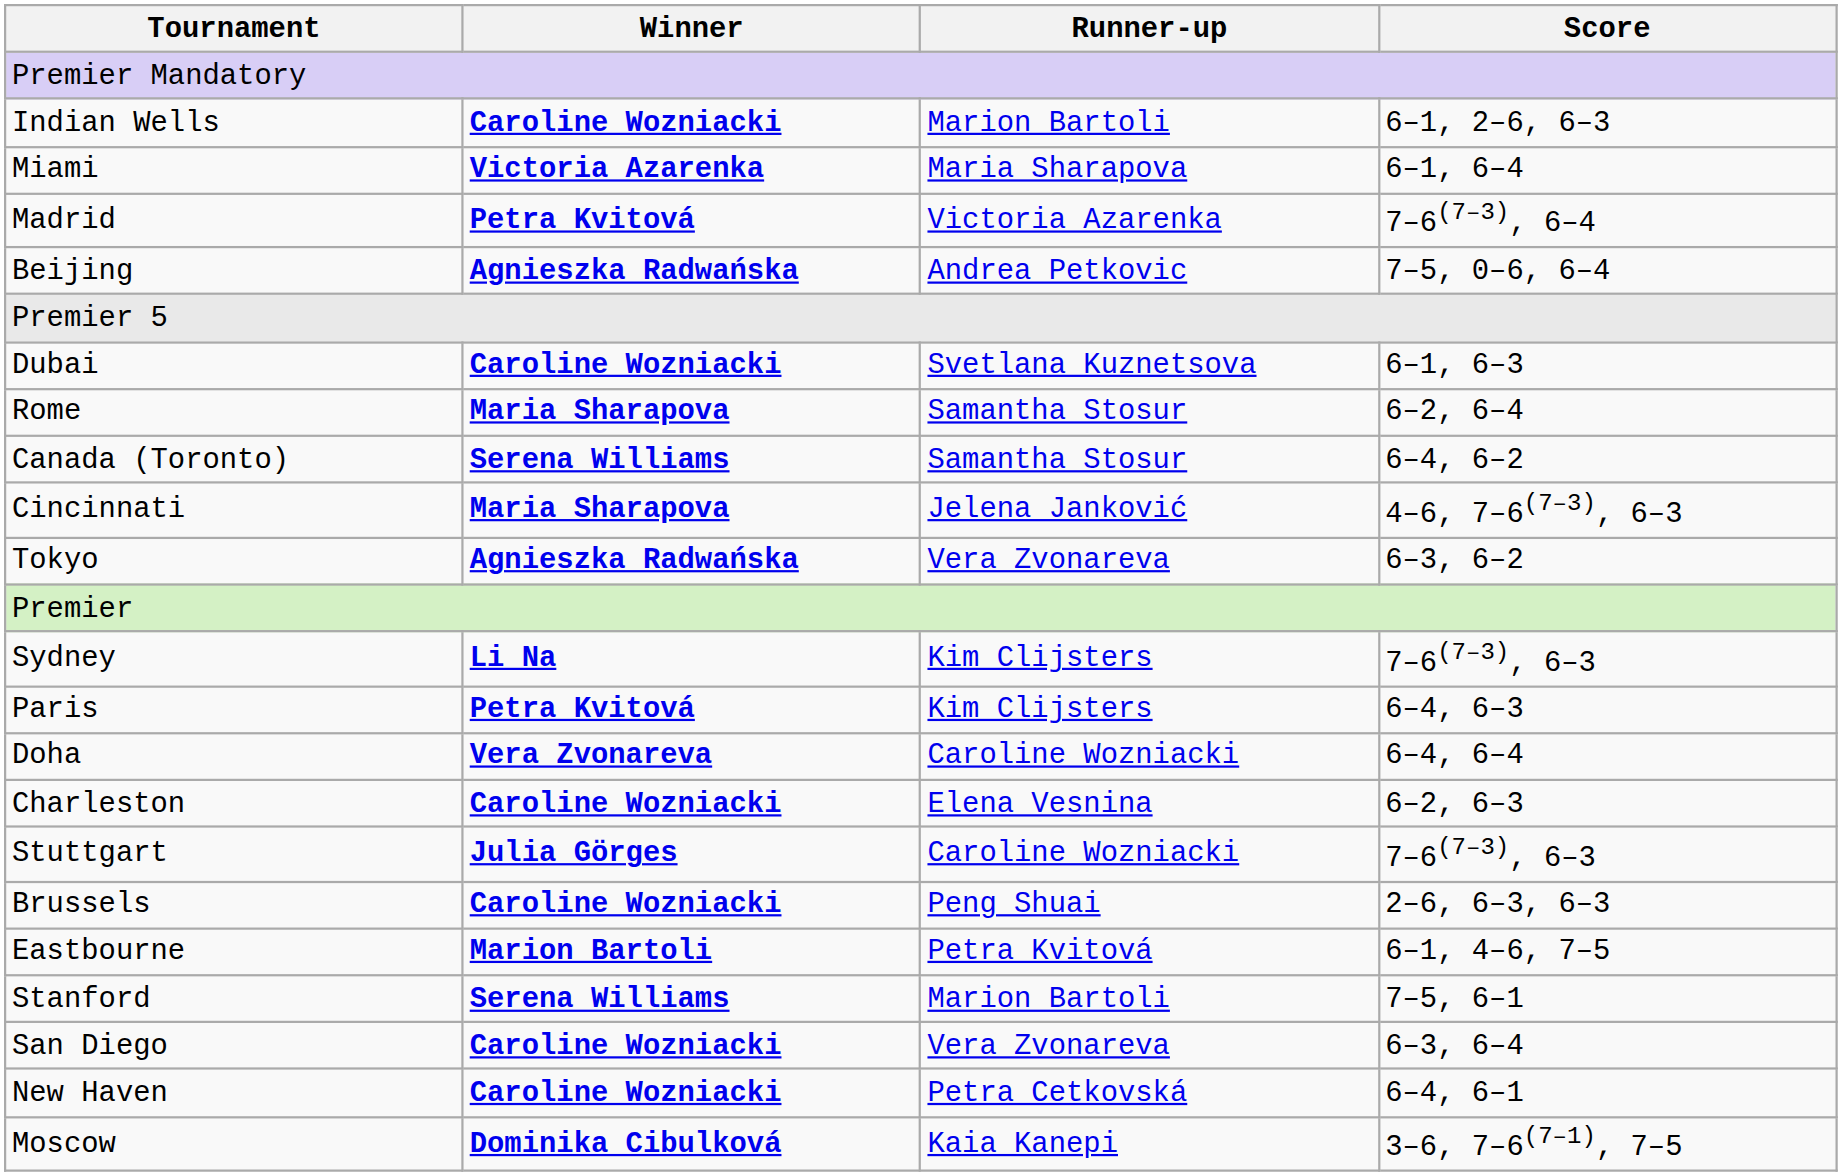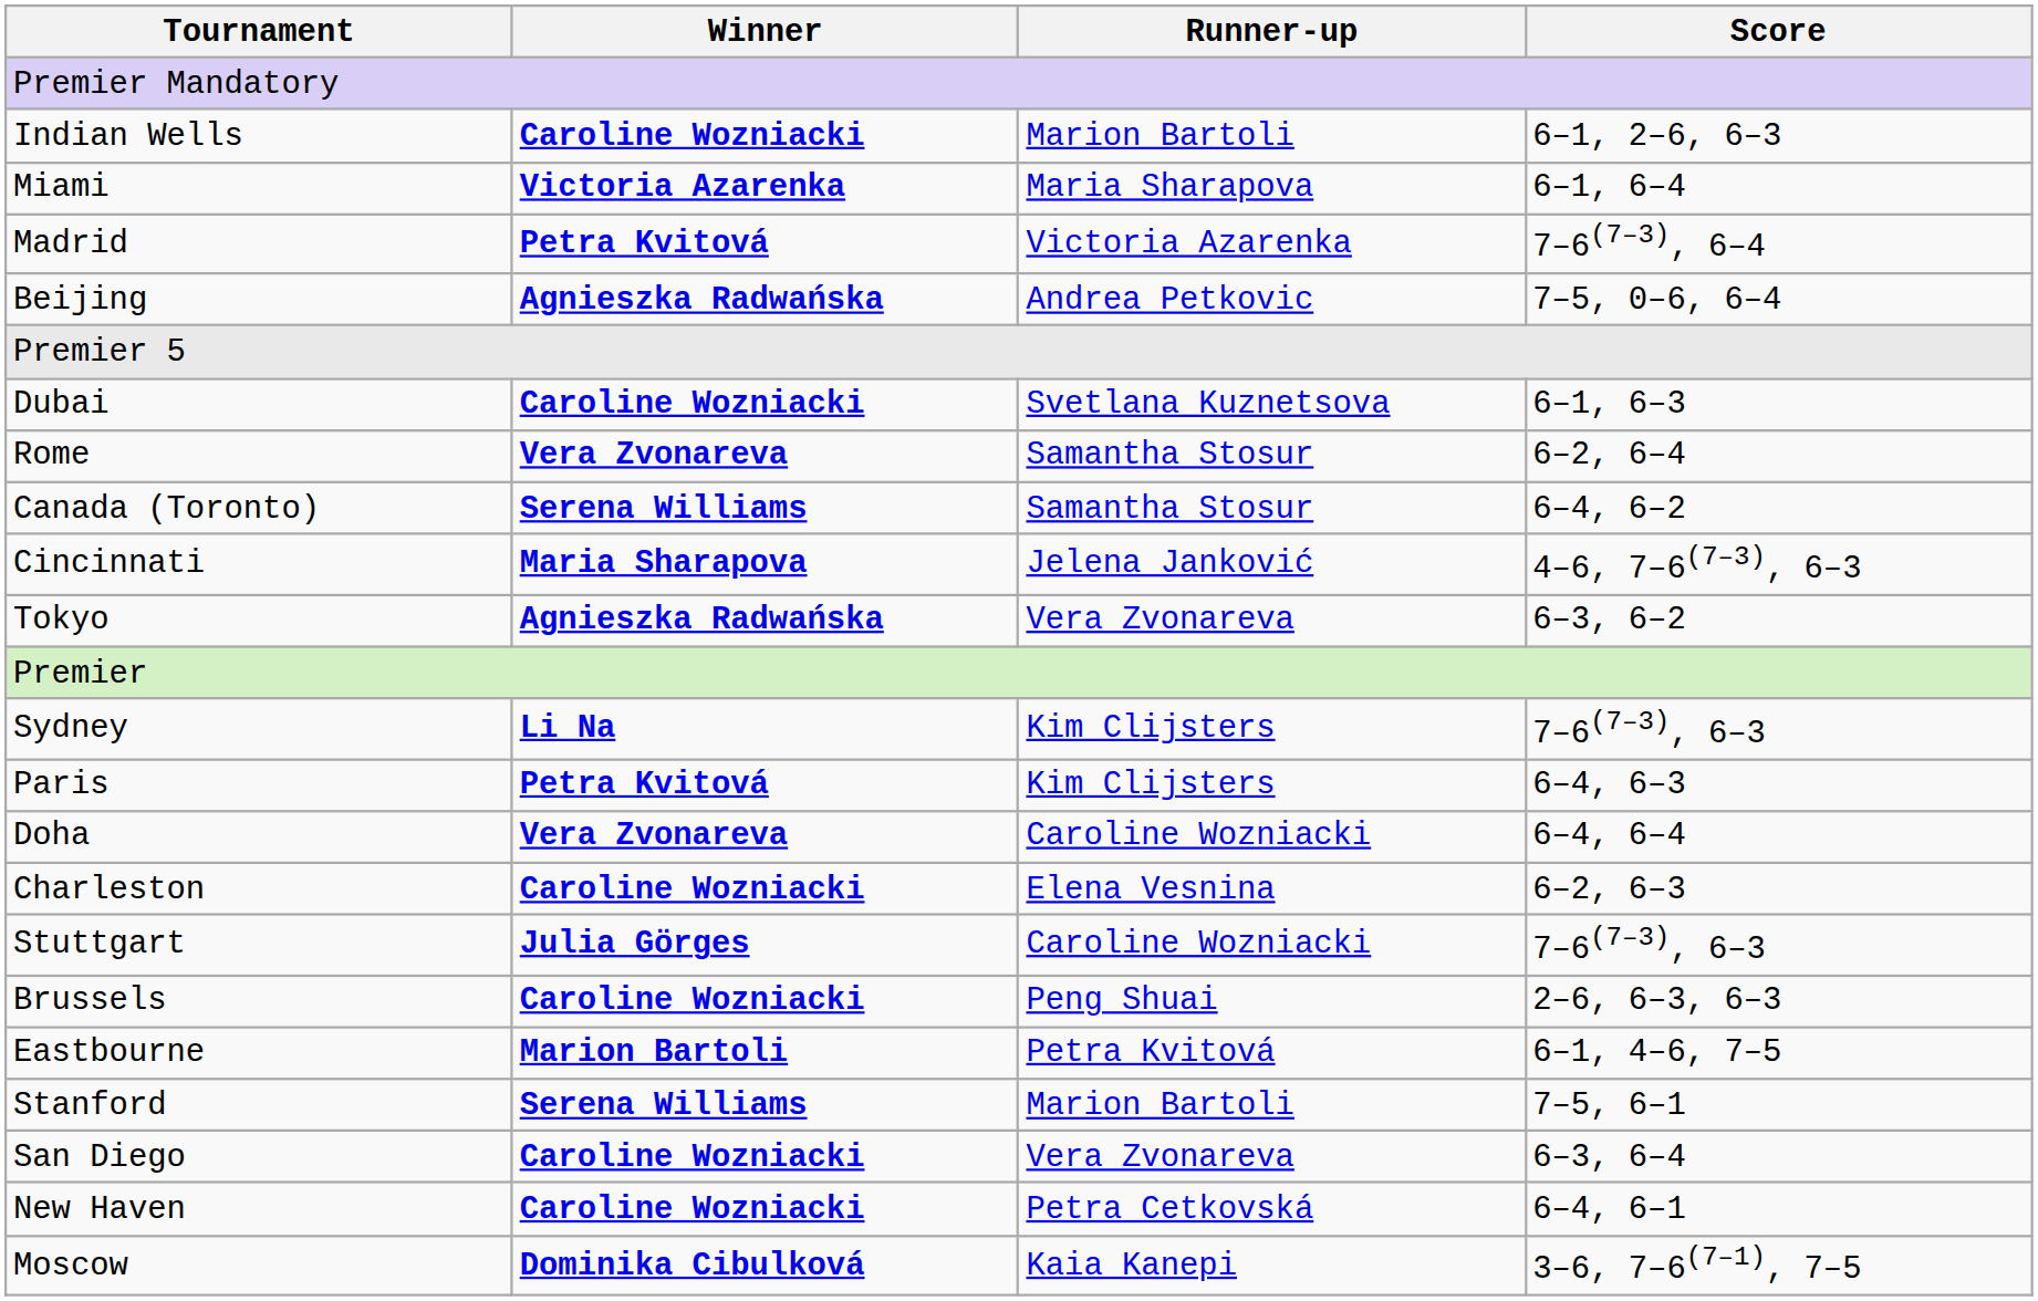Rome | Winner: Maria Sharapova -> Vera Zvonareva
